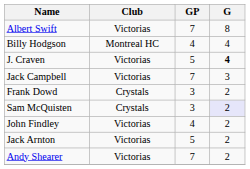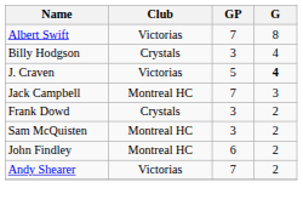Billy Hodgson | Club: Montreal HC -> Crystals
Billy Hodgson | GP: 4 -> 3
Jack Campbell | Club: Victorias -> Montreal HC
Sam McQuisten | Club: Crystals -> Montreal HC
Sam McQuisten | G: lavender background -> no background
John Findley | Club: Victorias -> Montreal HC
John Findley | GP: 4 -> 6
- row: Jack Arnton | Victorias | 5 | 2
